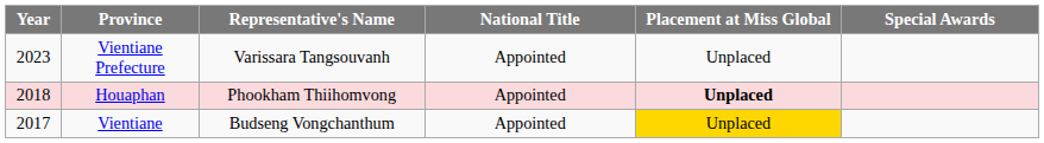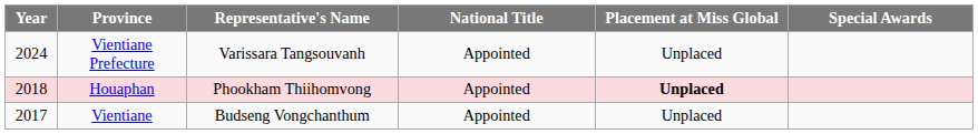Vientiane Prefecture | Year: 2023 -> 2024
Vientiane | Placement at Miss Global: gold background -> no background
